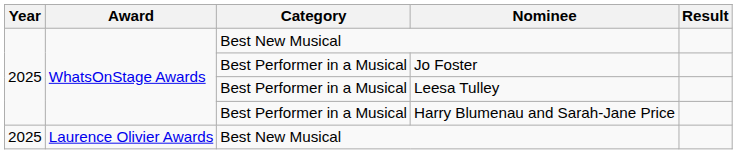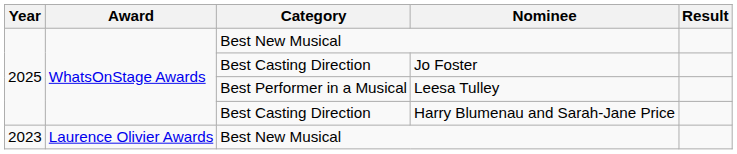Jo Foster | Category: Best Performer in a Musical -> Best Casting Direction
Harry Blumenau and Sarah-Jane Price | Category: Best Performer in a Musical -> Best Casting Direction
Laurence Olivier Awards / Best New Musical | Year: 2025 -> 2023
